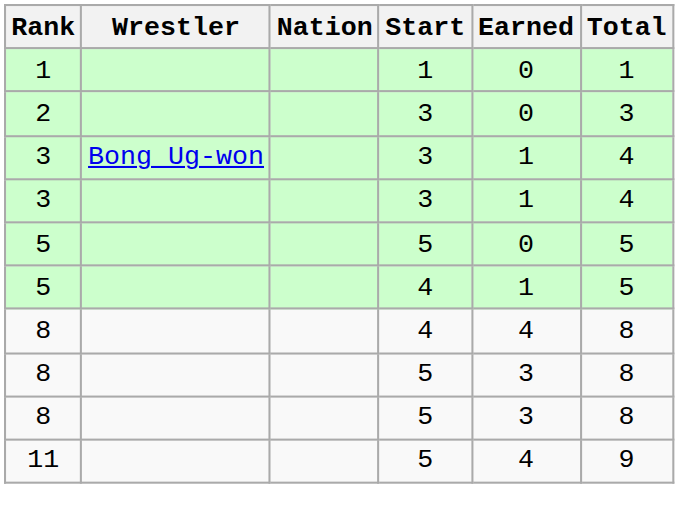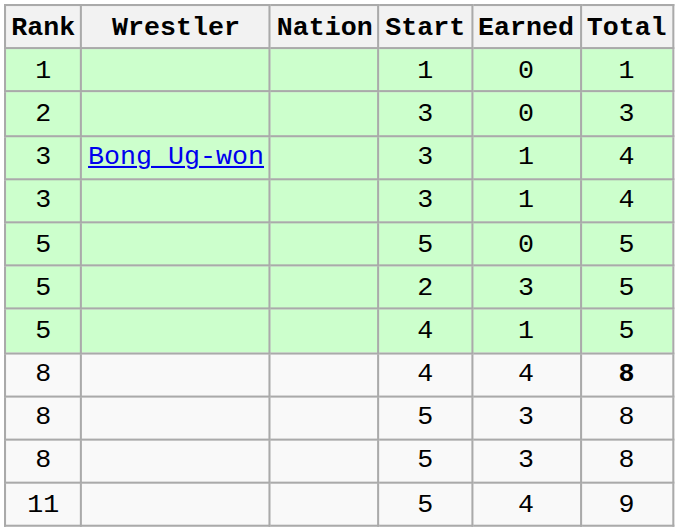+ row: 5 | 2 | 3 | 5
8 / 4 | Total: normal -> bold
